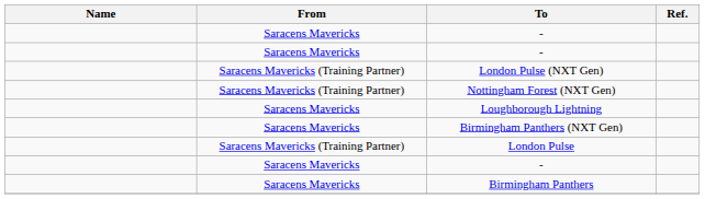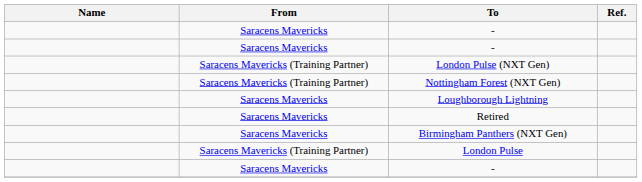+ row: Saracens Mavericks | Retired
- row: Saracens Mavericks | Birmingham Panthers
